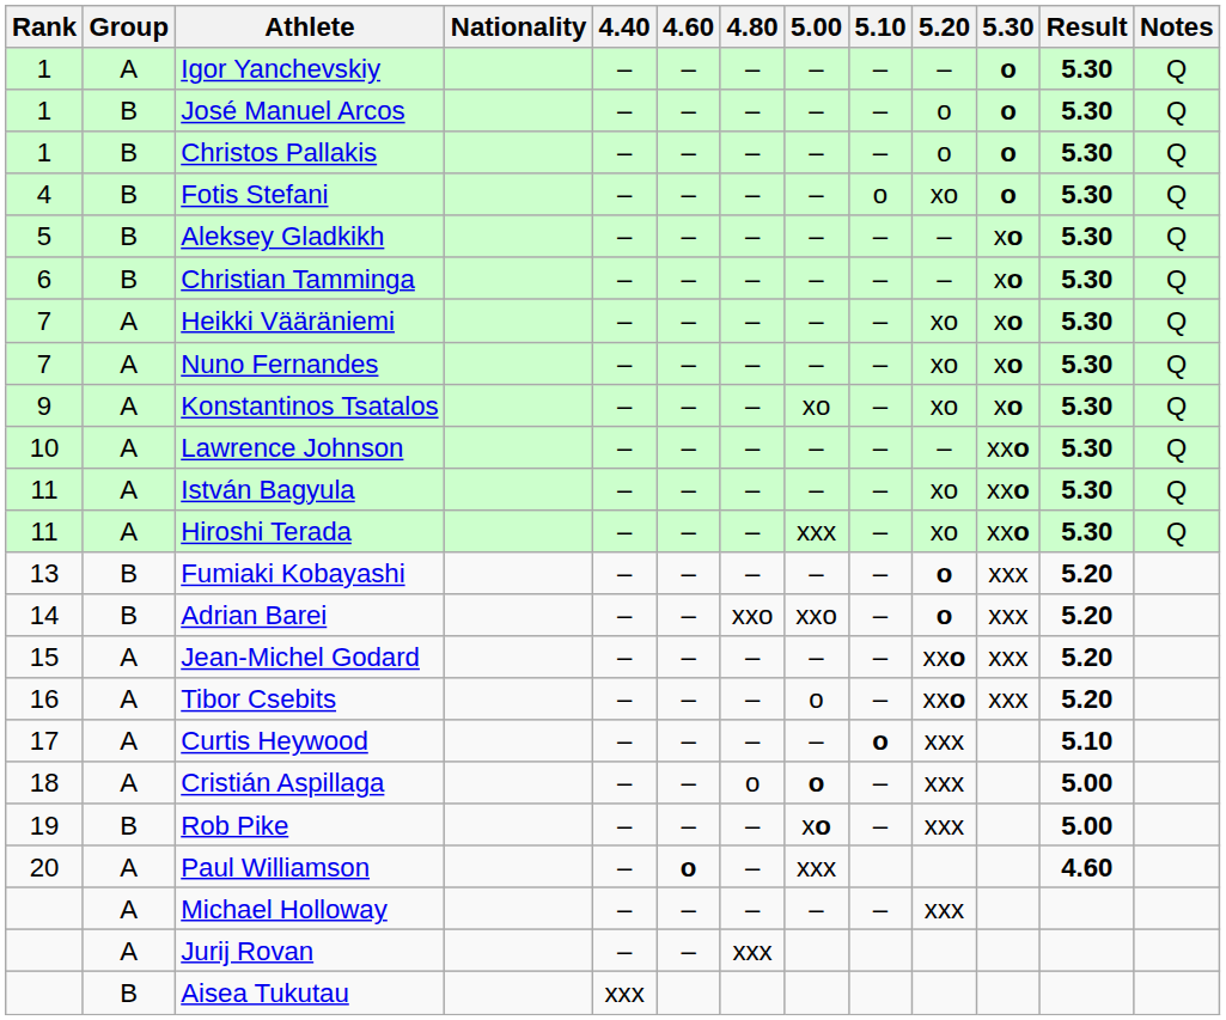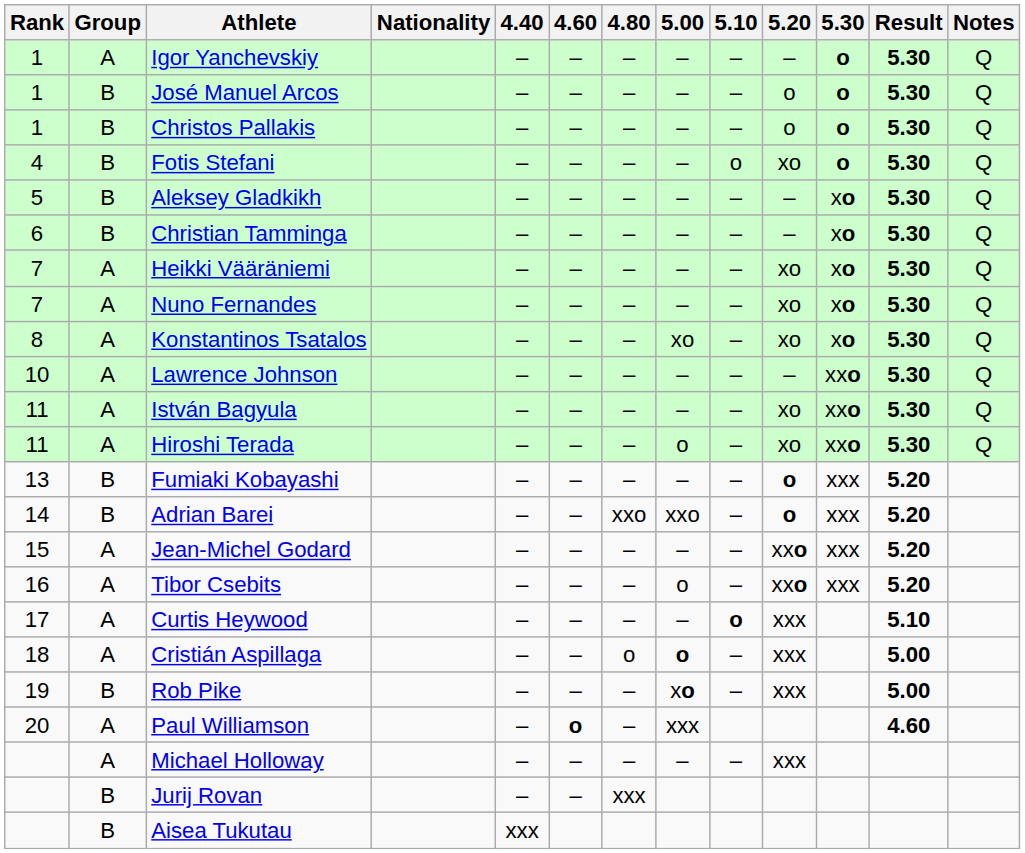Konstantinos Tsatalos | Rank: 9 -> 8
Hiroshi Terada | 5.00: xxx -> o
Jurij Rovan | Group: A -> B
